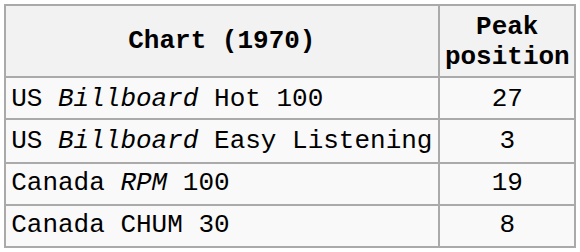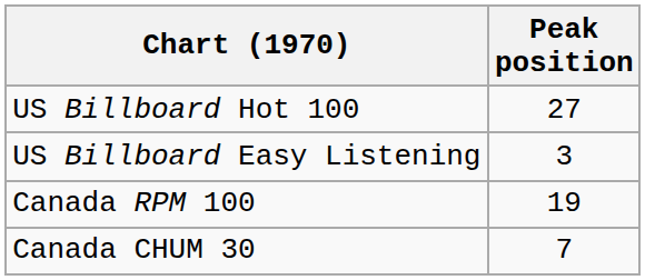Canada CHUM 30 | Peak position: 8 -> 7
